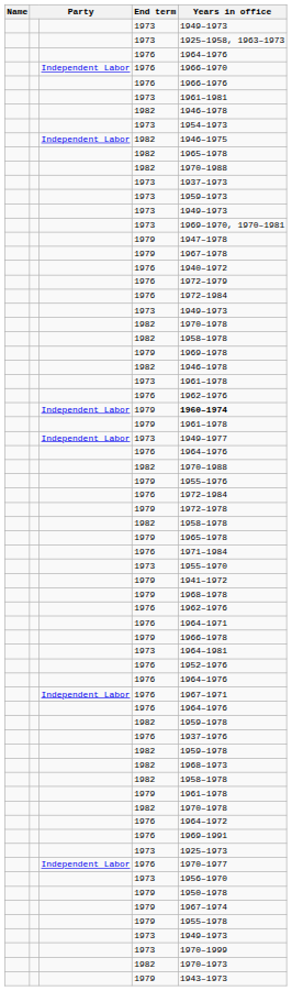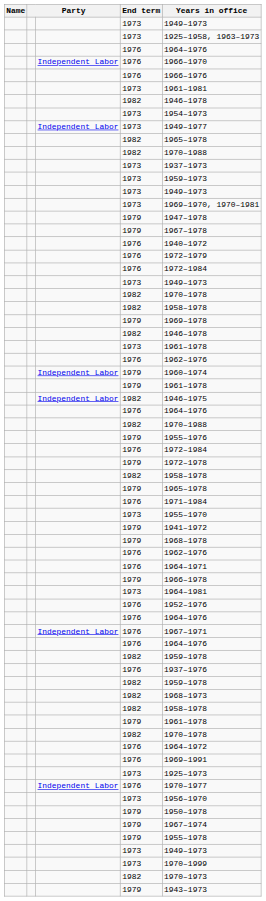rows swapped: Independent Labor / 1973 <-> Independent Labor / 1982
Independent Labor / 1979 | Years in office: bold -> normal
